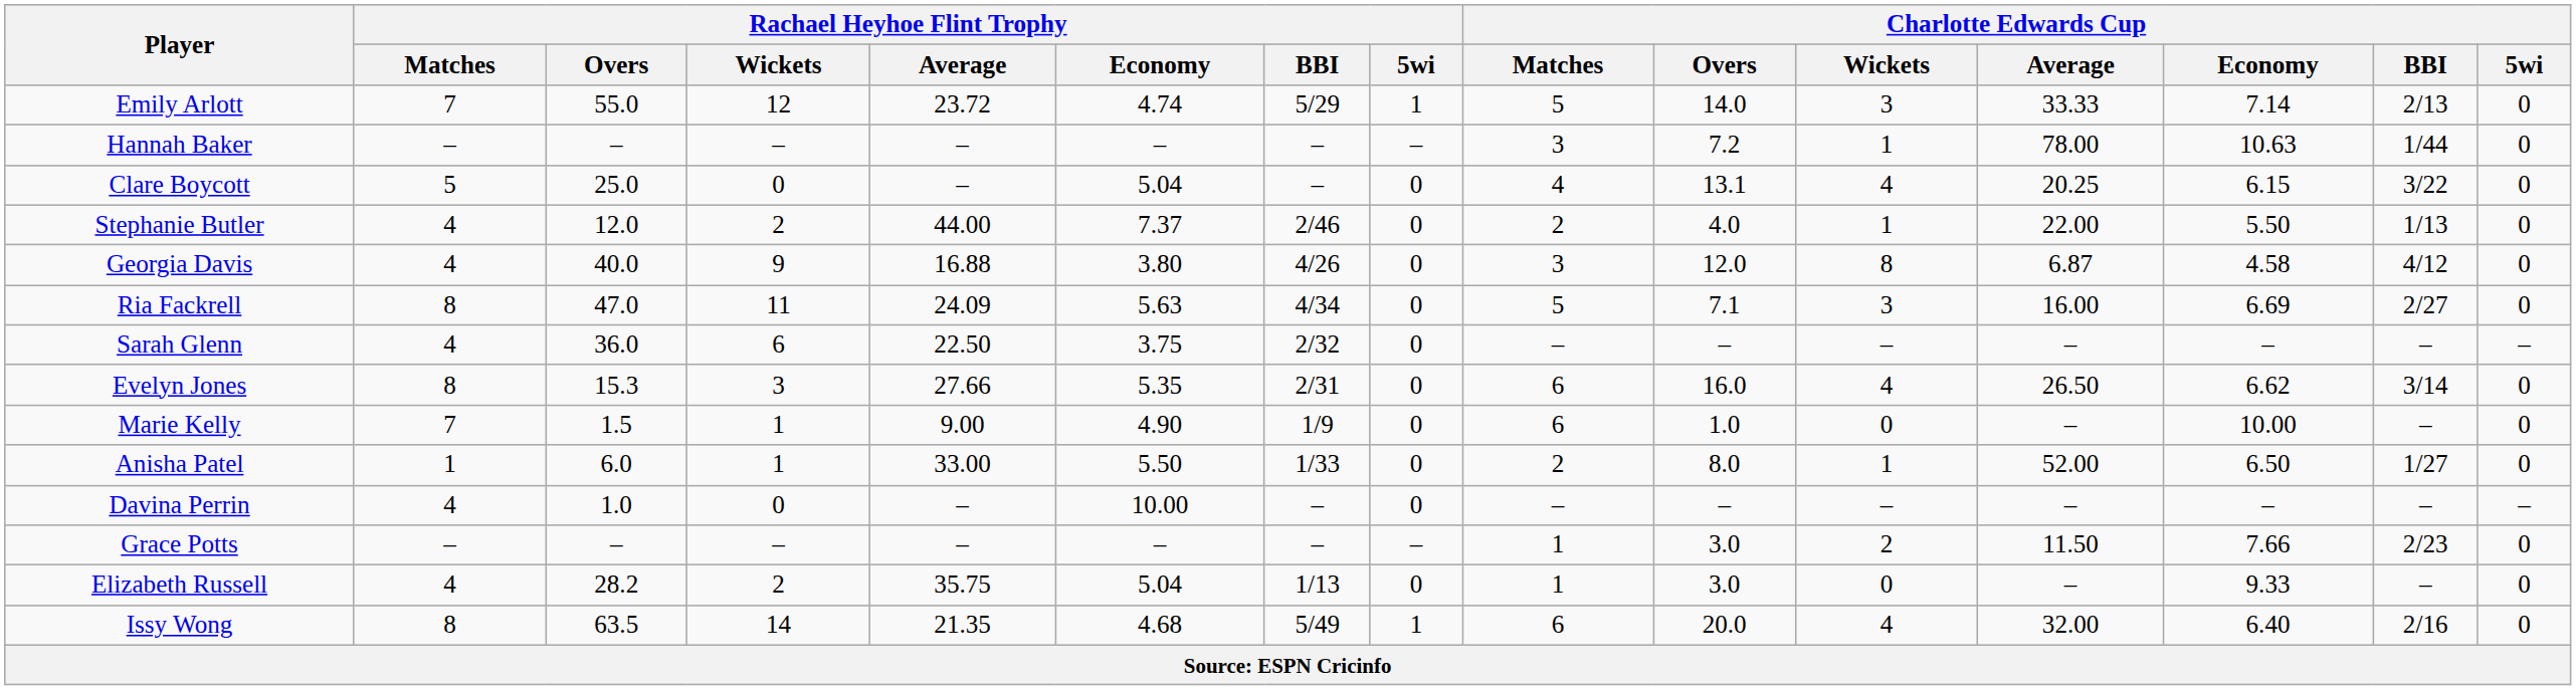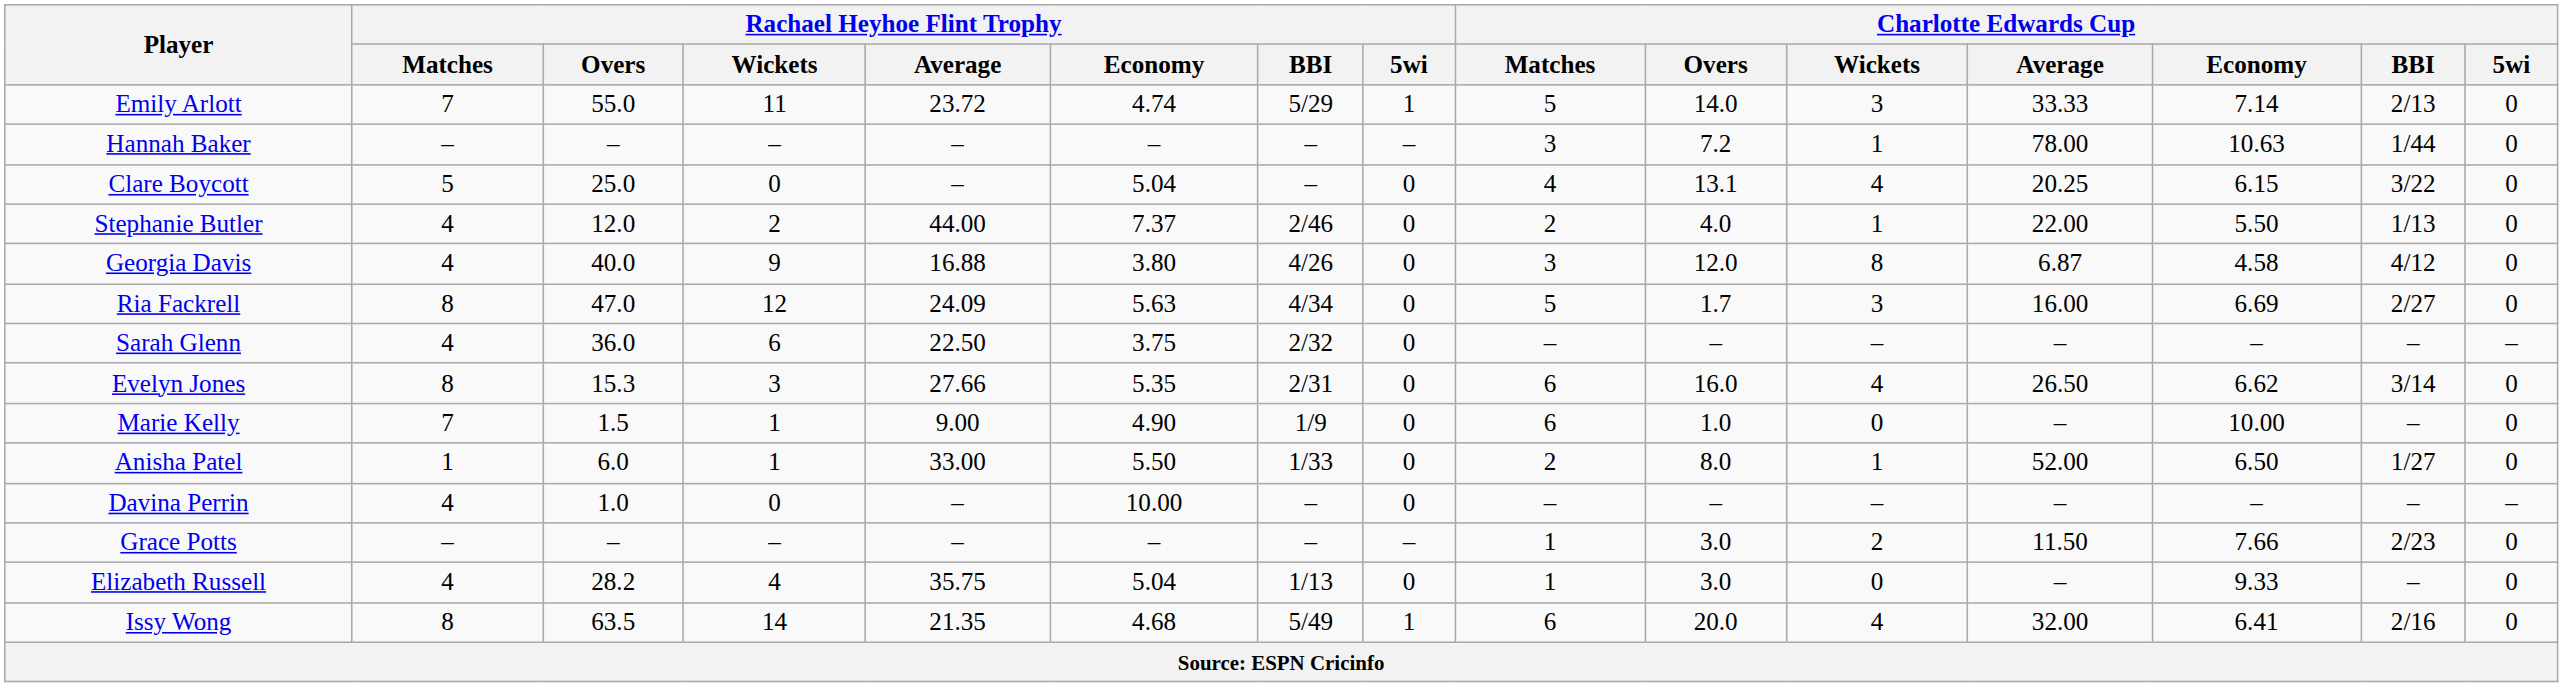Emily Arlott | Rachael Heyhoe Flint Trophy / Wickets: 12 -> 11
Ria Fackrell | Rachael Heyhoe Flint Trophy / Wickets: 11 -> 12
Ria Fackrell | Charlotte Edwards Cup / Overs: 7.1 -> 1.7
Elizabeth Russell | Rachael Heyhoe Flint Trophy / Wickets: 2 -> 4
Issy Wong | Charlotte Edwards Cup / Economy: 6.40 -> 6.41
